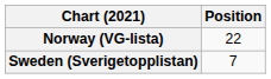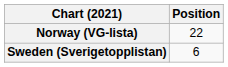Sweden (Sverigetopplistan) | Position: 7 -> 6
